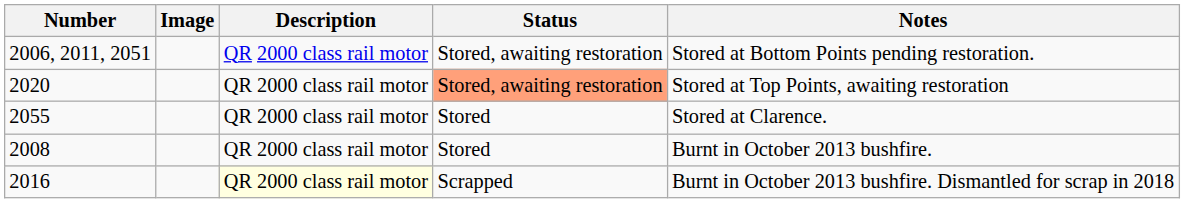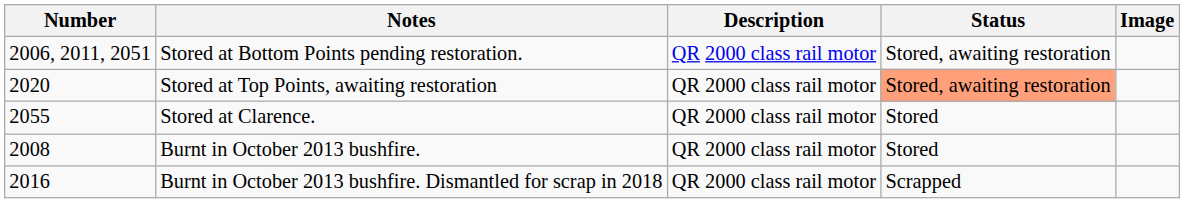columns swapped: Image <-> Notes
2016 | Description: lightyellow background -> no background
